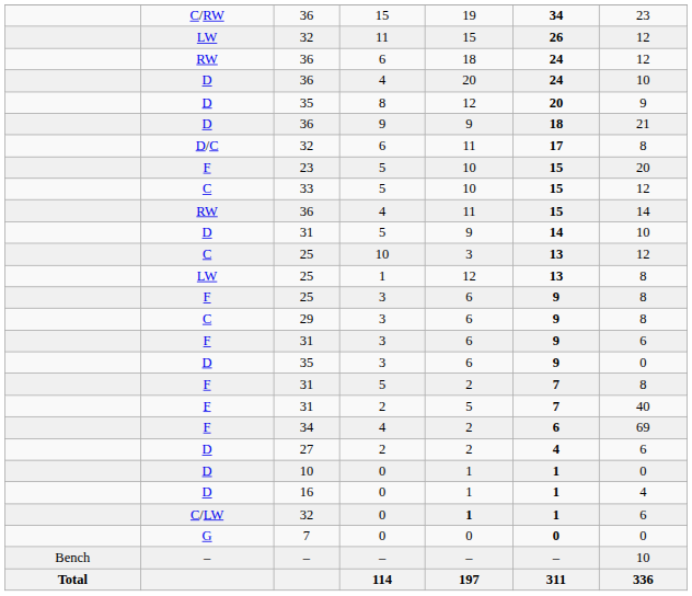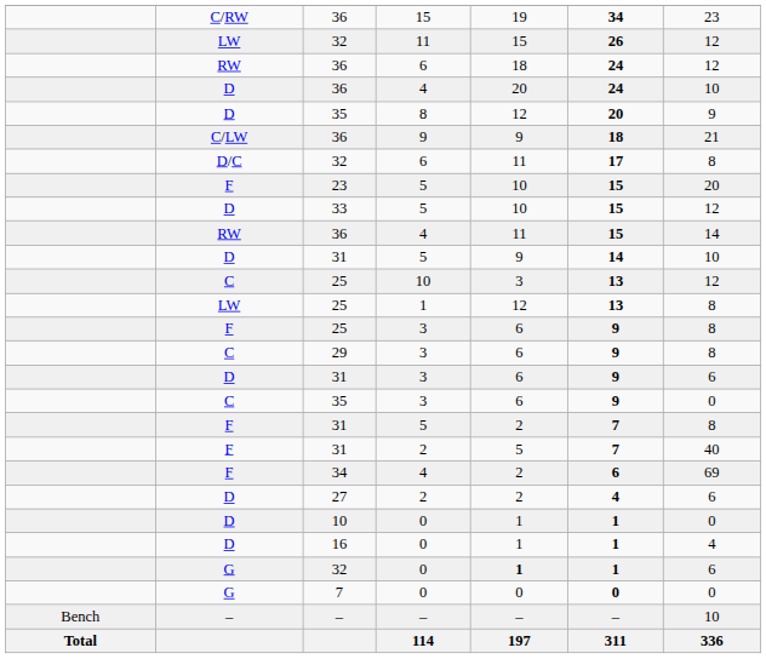36 / 9 | column 2: D -> C/LW
33 | column 2: C -> D
31 / 3 | column 2: F -> D
35 / 3 | column 2: D -> C
32 / 0 | column 2: C/LW -> G
